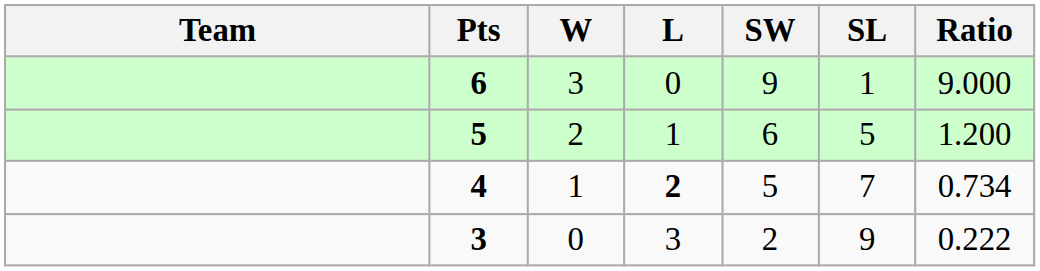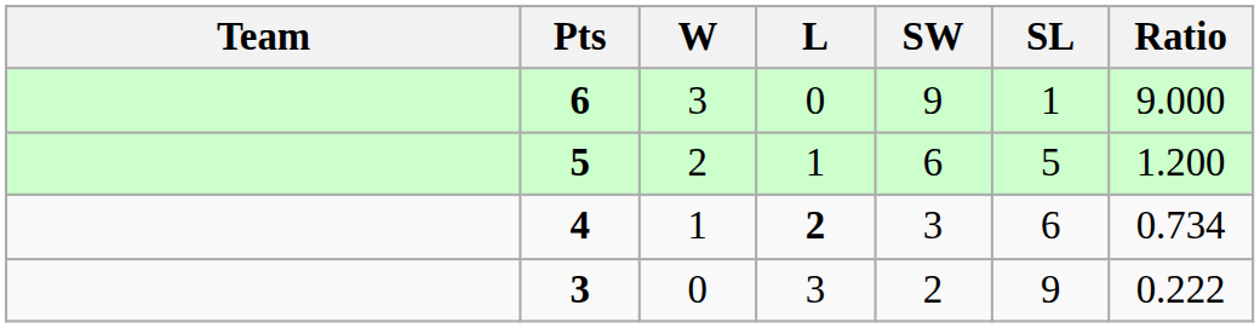4 | SW: 5 -> 3
4 | SL: 7 -> 6
